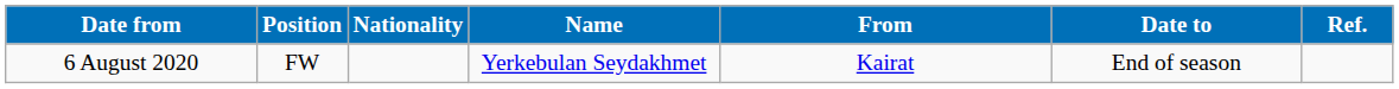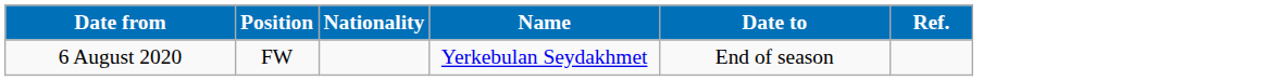- column: From | Kairat
